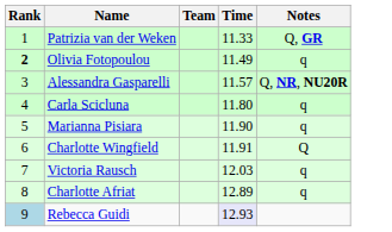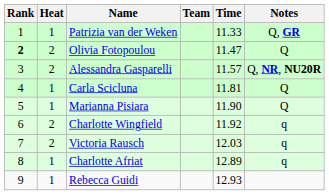+ column: Heat | 1 | 2 | 2 | 1 | 1 | 2 | 2 | 1 | 1
Olivia Fotopoulou | Time: 11.49 -> 11.47
Olivia Fotopoulou | Notes: q -> Q
Carla Scicluna | Time: 11.80 -> 11.81
Carla Scicluna | Notes: q -> Q
Marianna Pisiara | Notes: q -> Q
Charlotte Wingfield | Time: 11.91 -> 11.92
Charlotte Wingfield | Notes: Q -> q
Rebecca Guidi | Rank: lightblue background -> no background
Rebecca Guidi | Time: lavender background -> no background
